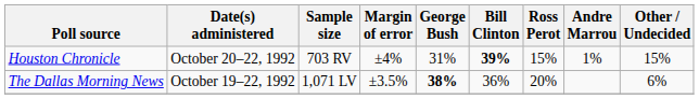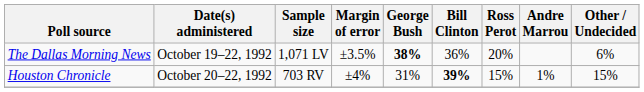rows swapped: The Dallas Morning News <-> Houston Chronicle
